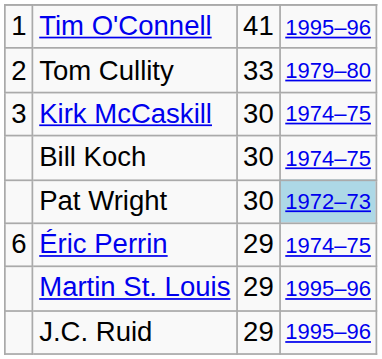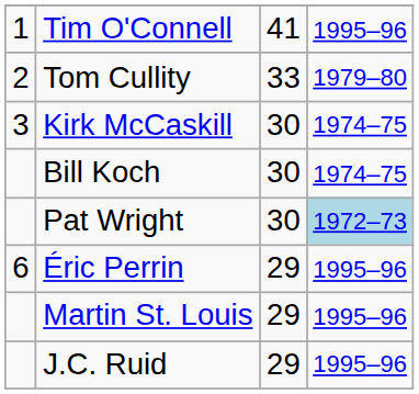Éric Perrin | column 4: 1974–75 -> 1995–96
